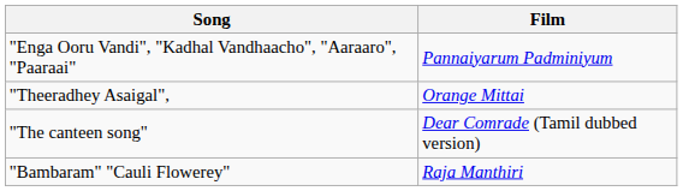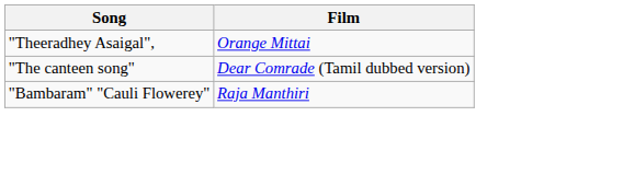- row: "Enga Ooru Vandi", "Kadhal Vandhaacho", "Aaraaro", "Paaraai" | Pannaiyarum Padminiyum
